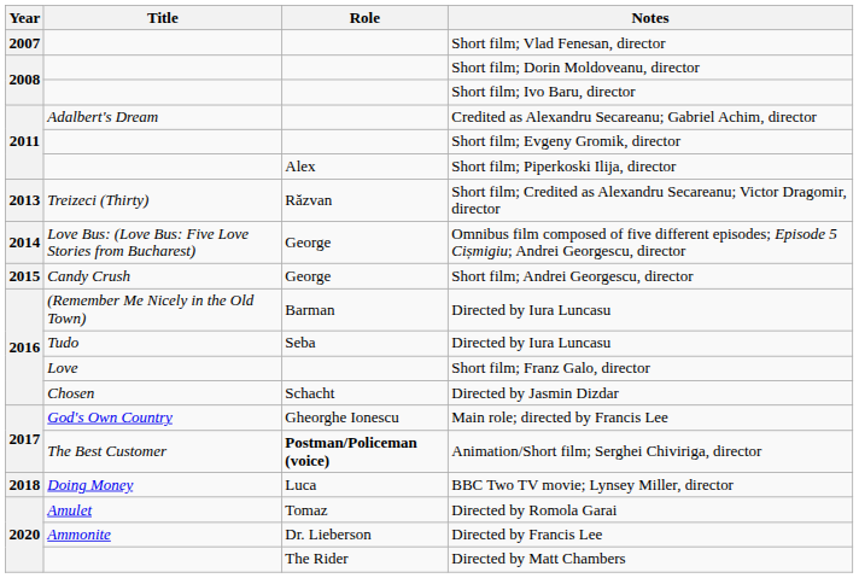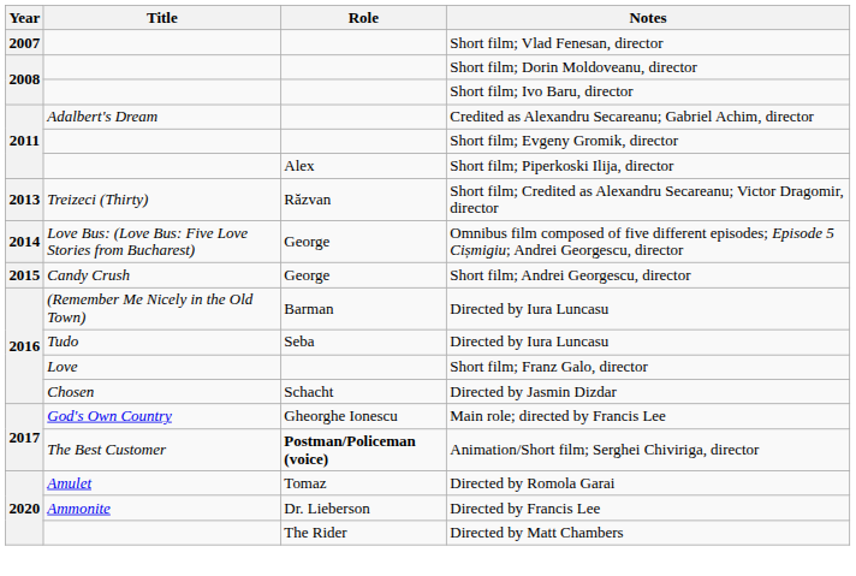- row: 2018 | Doing Money | Luca | BBC Two TV movie; Lynsey Miller, director
